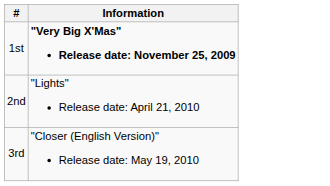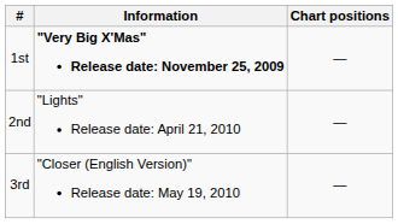+ column: Chart positions | — | — | —
